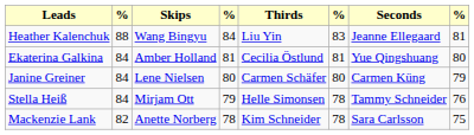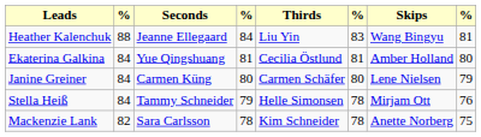columns swapped: Seconds <-> Skips
